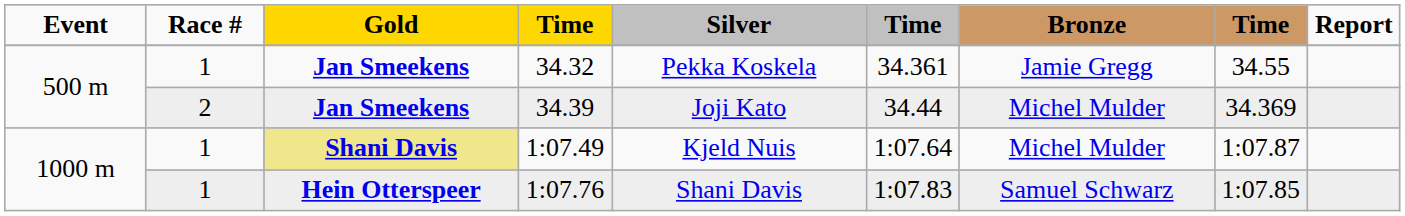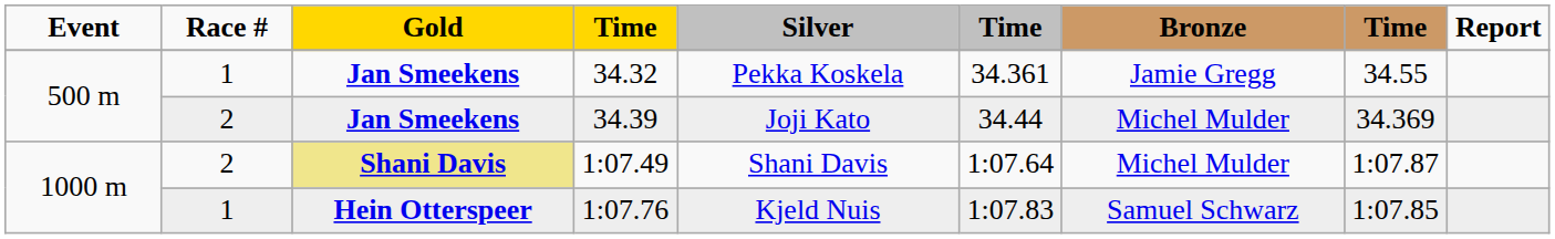1:07.49 | Race #: 1 -> 2
1:07.49 | Silver: Kjeld Nuis -> Shani Davis
1:07.76 | Silver: Shani Davis -> Kjeld Nuis
